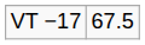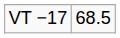VT −17 | column 2: 67.5 -> 68.5
